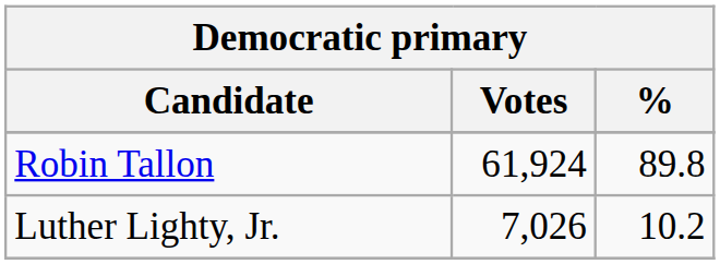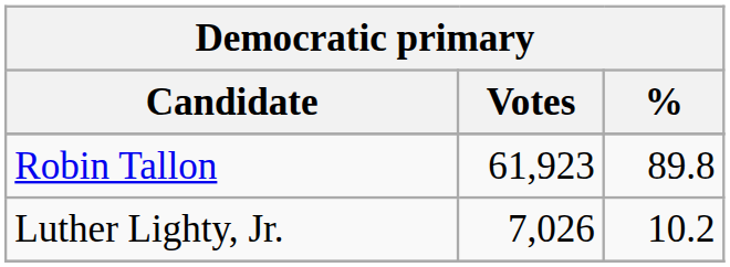Robin Tallon | Votes: 61,924 -> 61,923
